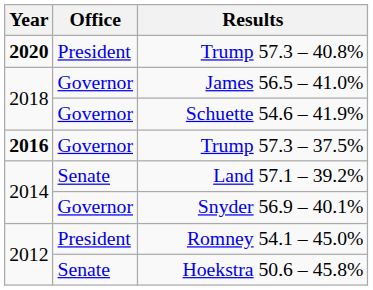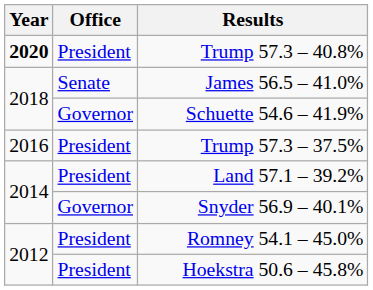James 56.5 – 41.0% | Office: Governor -> Senate
Trump 57.3 – 37.5% | Year: bold -> normal
Trump 57.3 – 37.5% | Office: Governor -> President
Land 57.1 – 39.2% | Office: Senate -> President
Hoekstra 50.6 – 45.8% | Office: Senate -> President
